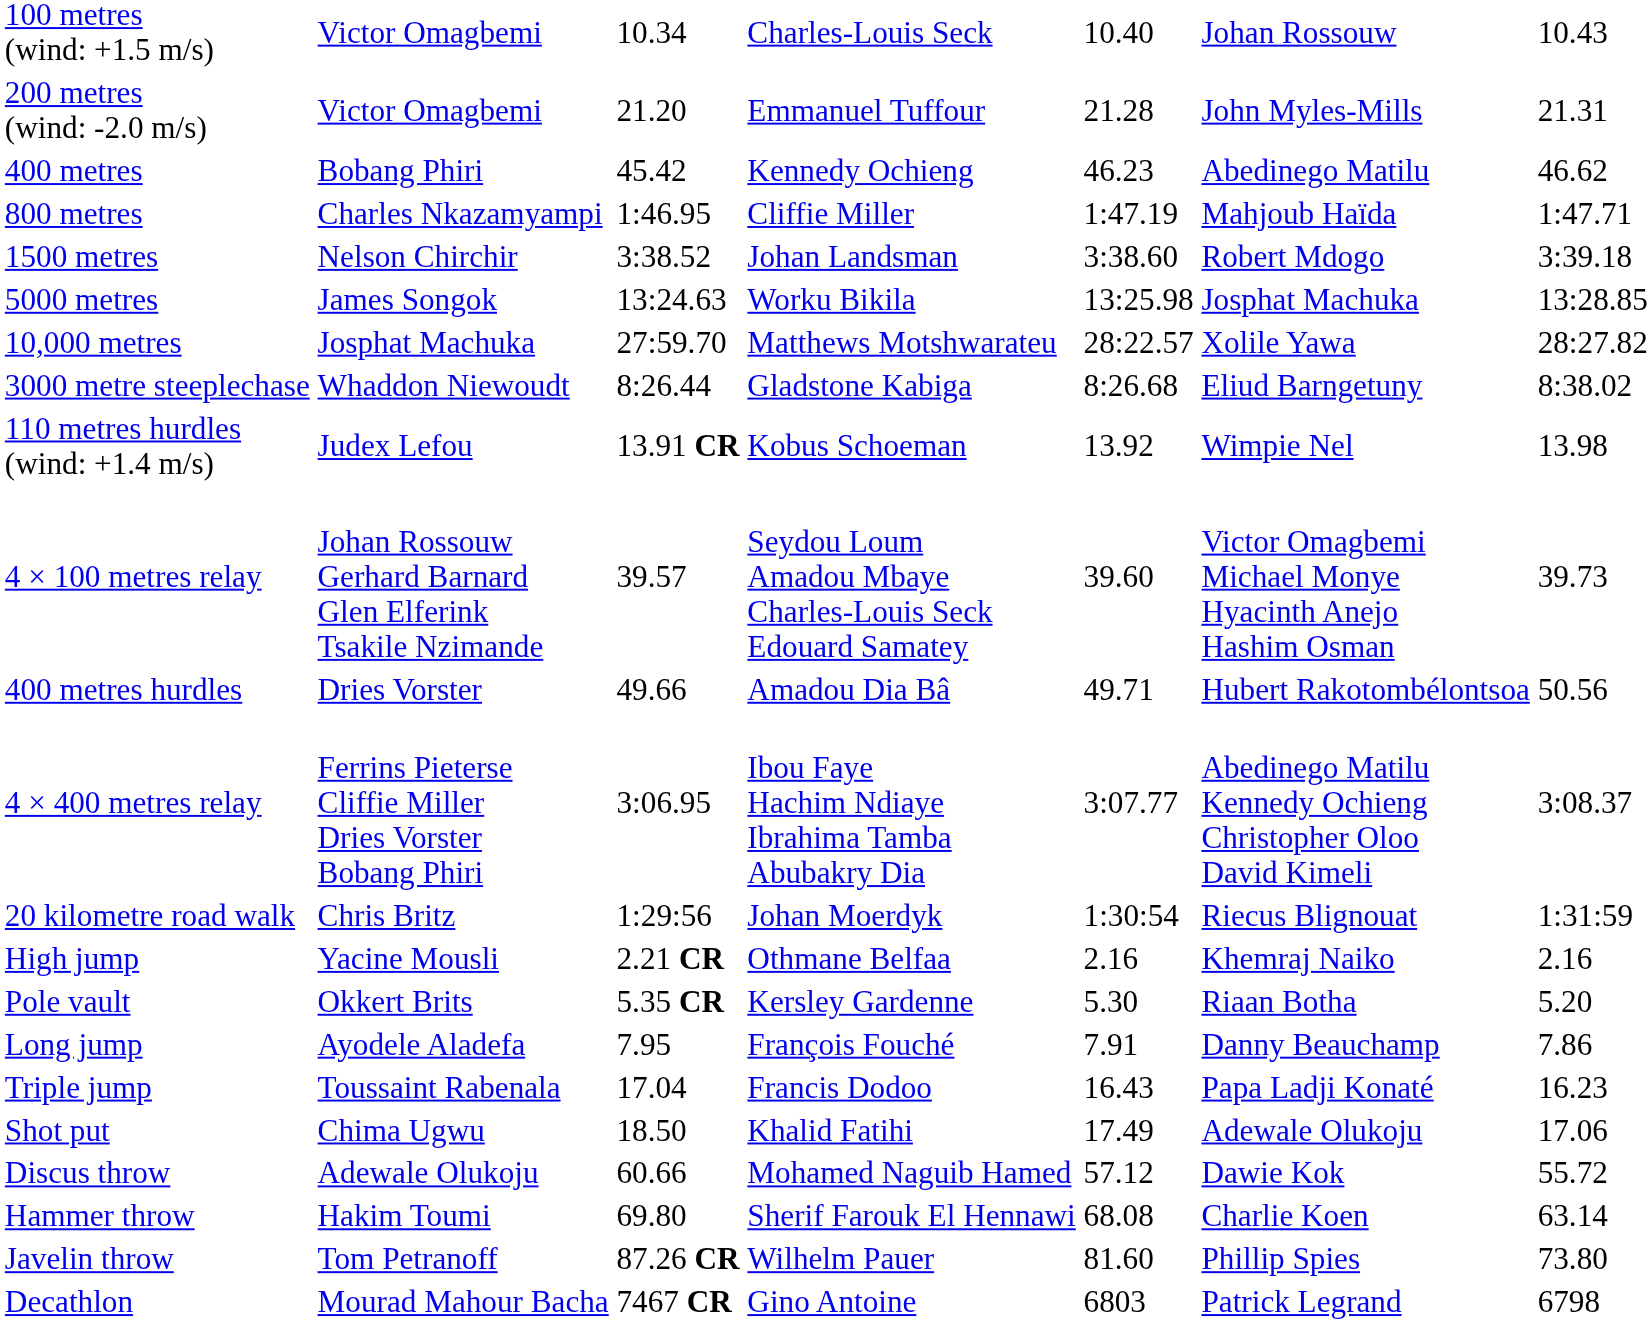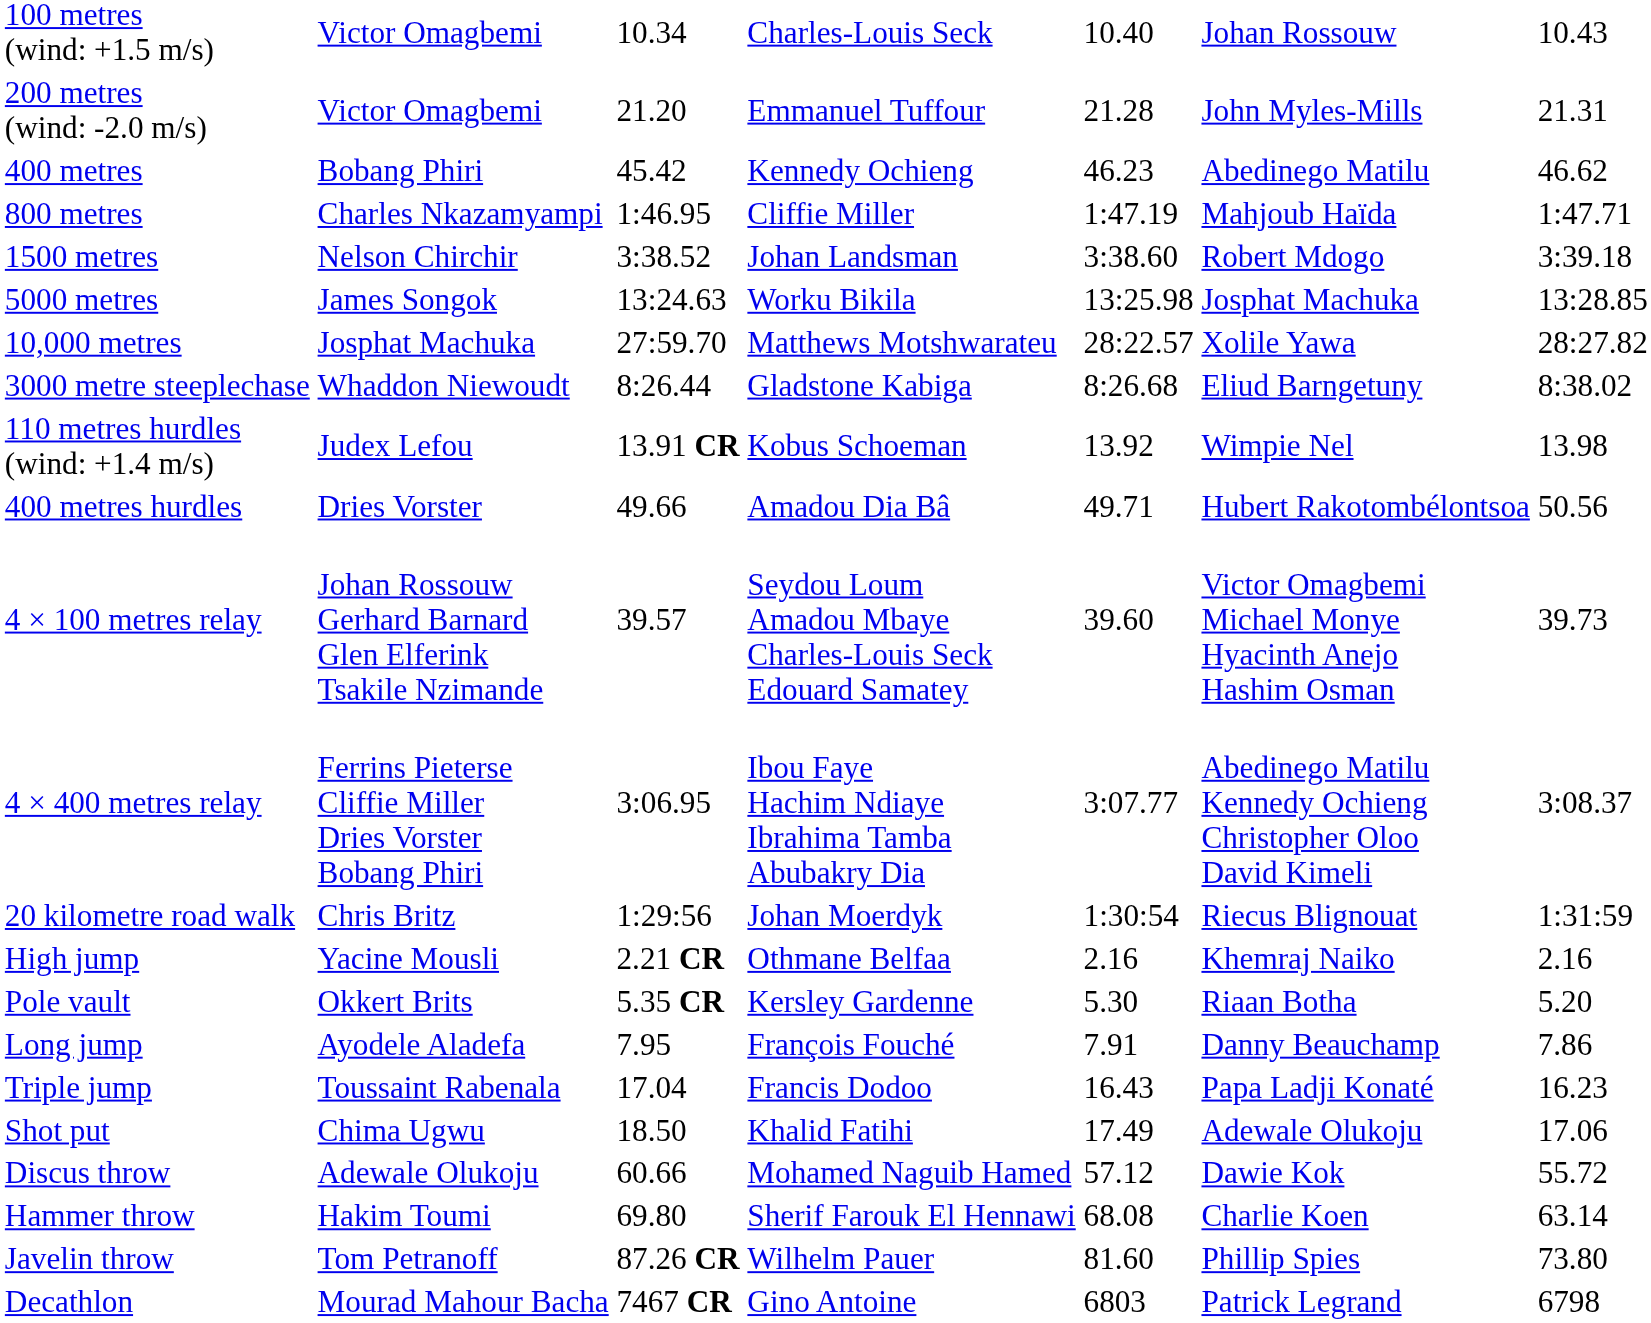rows swapped: 400 metres hurdles <-> 4 × 100 metres relay
